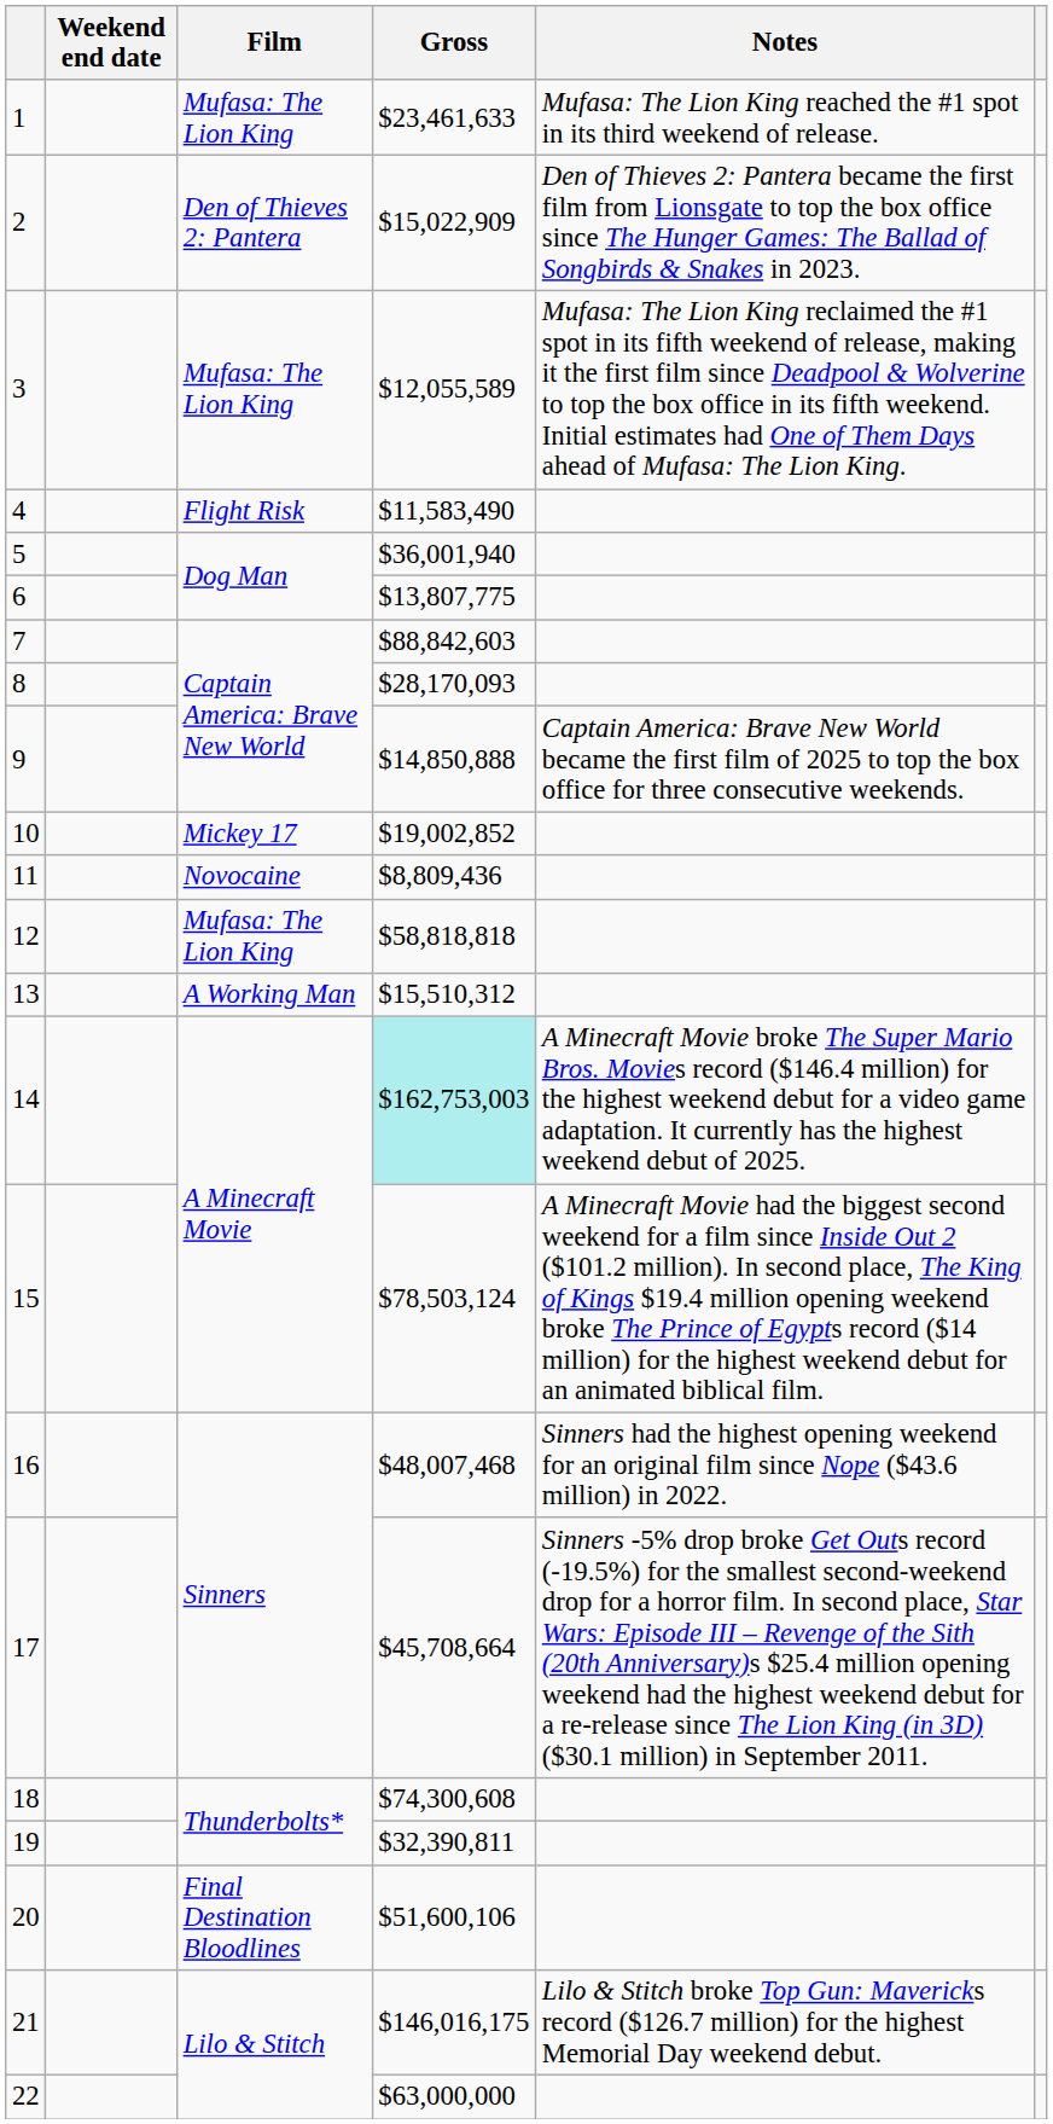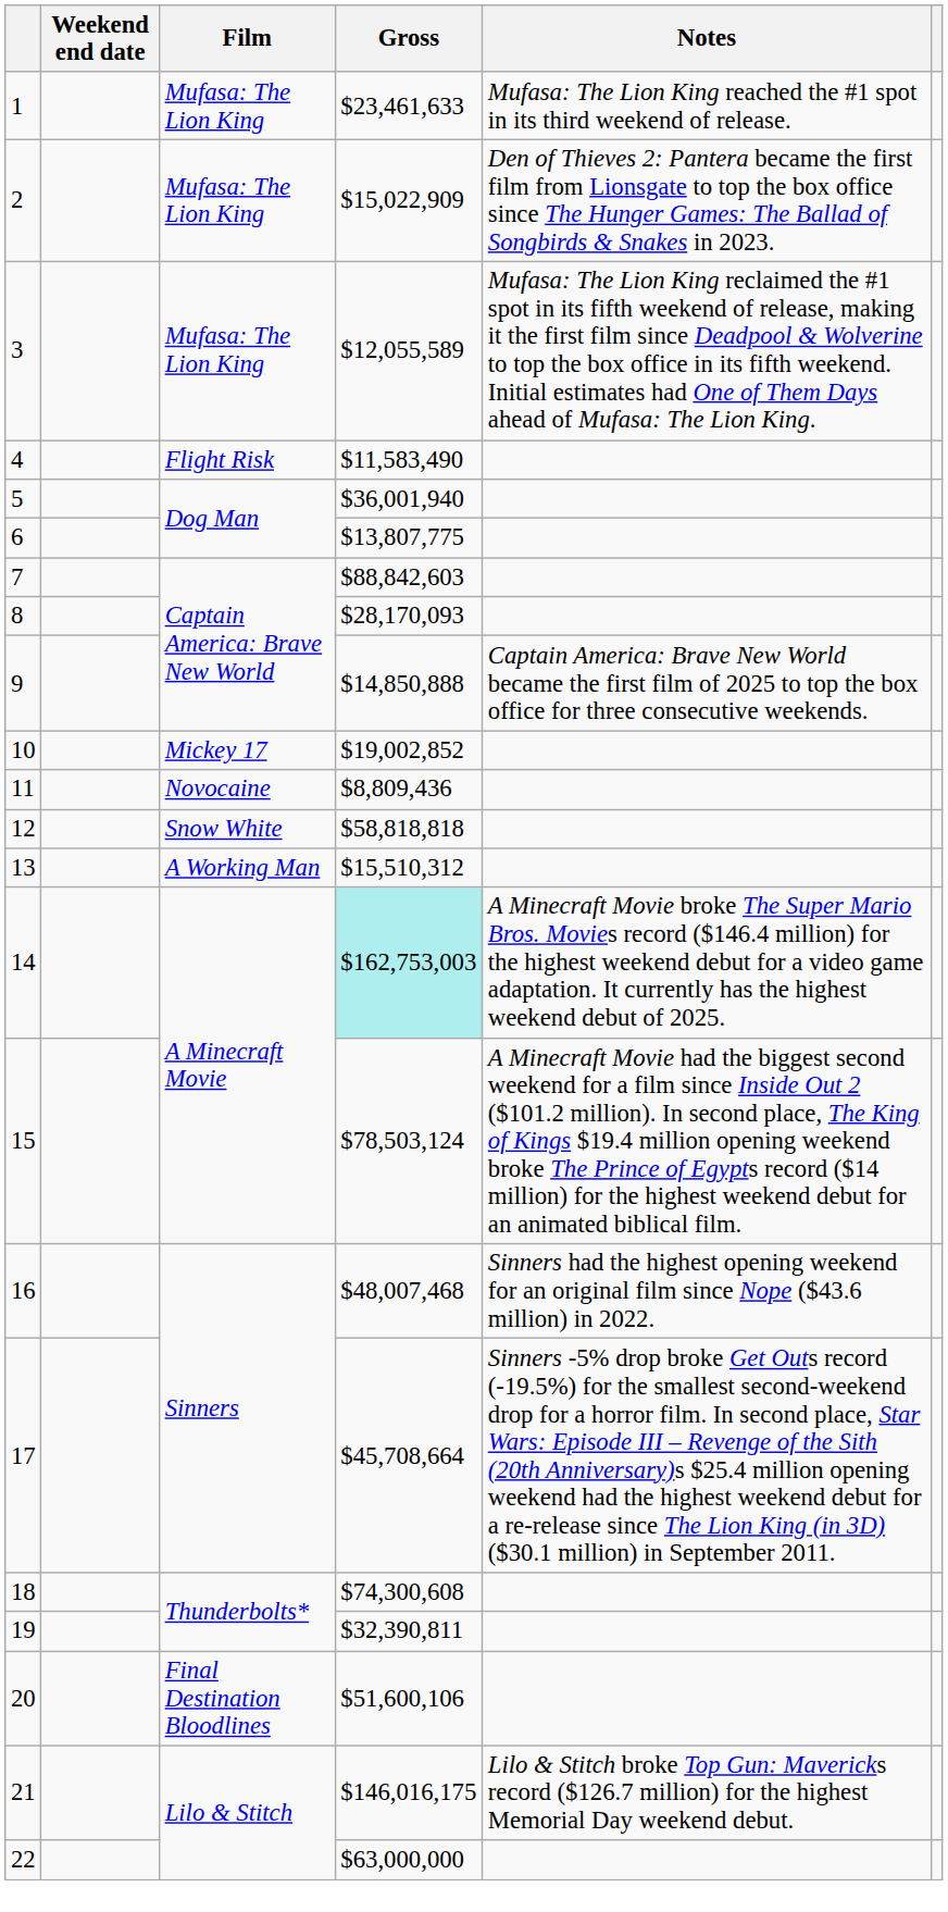2 | Film: Den of Thieves 2: Pantera -> Mufasa: The Lion King
12 | Film: Mufasa: The Lion King -> Snow White
